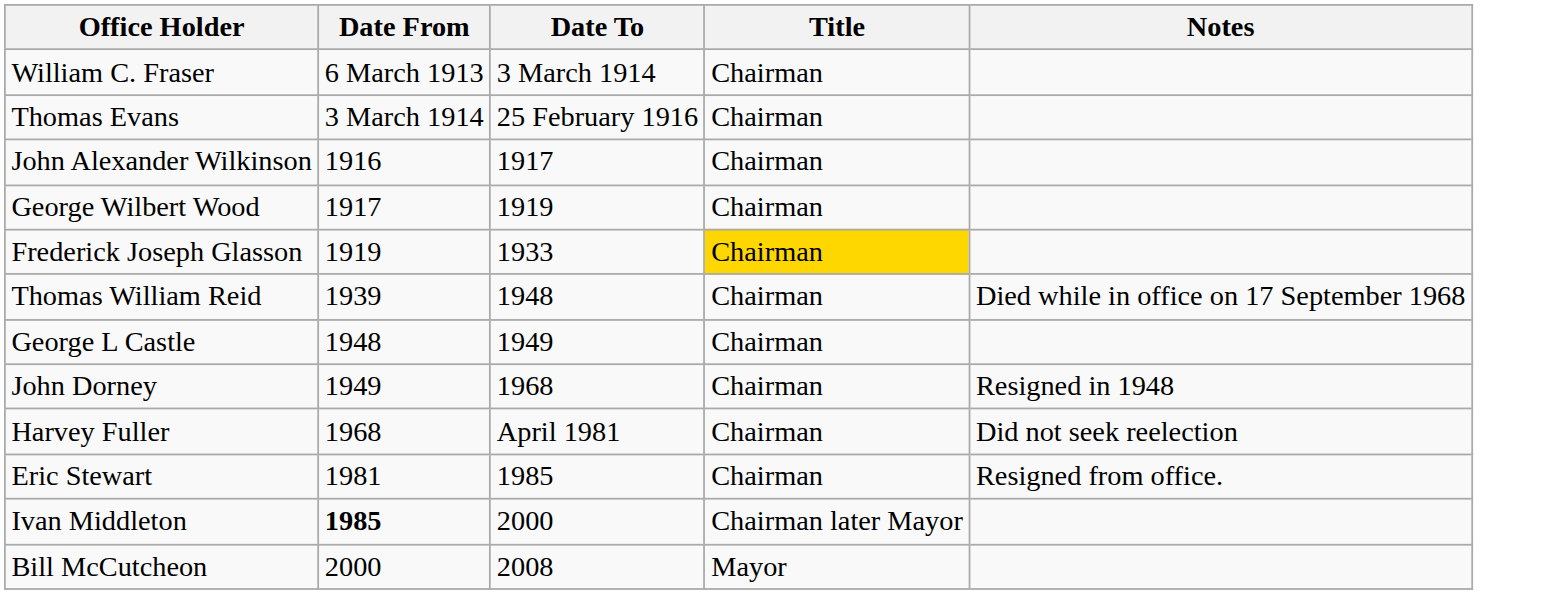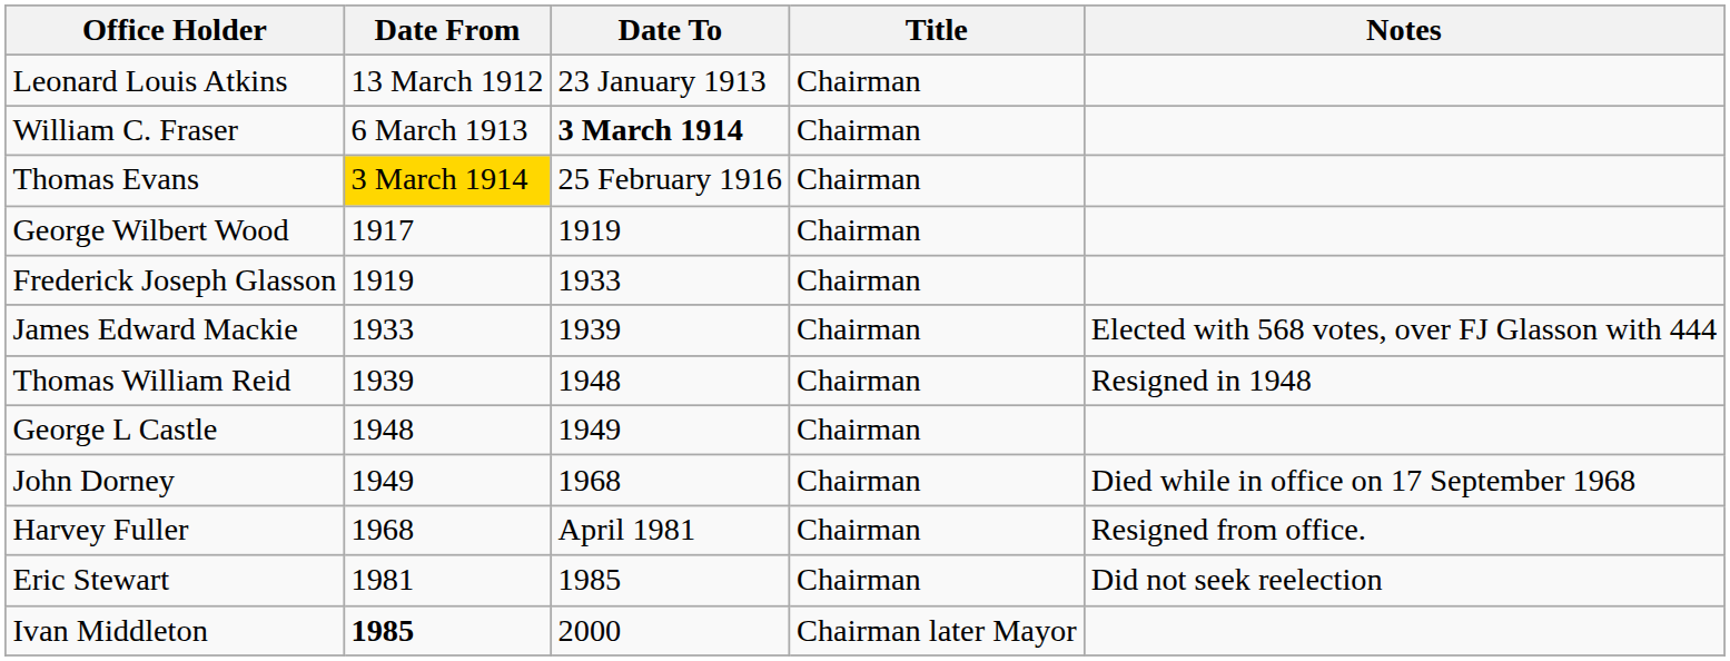+ row: Leonard Louis Atkins | 13 March 1912 | 23 January 1913 | Chairman
William C. Fraser | Date To: normal -> bold
Thomas Evans | Date From: no background -> gold background
- row: John Alexander Wilkinson | 1916 | 1917 | Chairman
Frederick Joseph Glasson | Title: gold background -> no background
+ row: James Edward Mackie | 1933 | 1939 | Chairman | Elected with 568 votes, over FJ Glasson with 444
Thomas William Reid | Notes: Died while in office on 17 September 1968 -> Resigned in 1948
John Dorney | Notes: Resigned in 1948 -> Died while in office on 17 September 1968
Harvey Fuller | Notes: Did not seek reelection -> Resigned from office.
Eric Stewart | Notes: Resigned from office. -> Did not seek reelection
- row: Bill McCutcheon | 2000 | 2008 | Mayor
